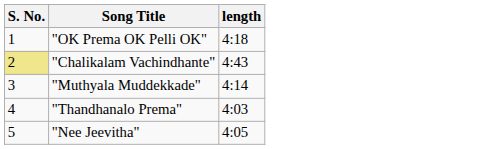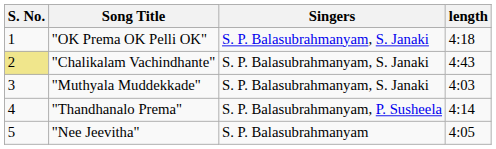+ column: Singers | S. P. Balasubrahmanyam, S. Janaki | S. P. Balasubrahmanyam, S. Janaki | S. P. Balasubrahmanyam, S. Janaki | S. P. Balasubrahmanyam, P. Susheela | S. P. Balasubrahmanyam
"Muthyala Muddekkade" | length: 4:14 -> 4:03
"Thandhanalo Prema" | length: 4:03 -> 4:14
